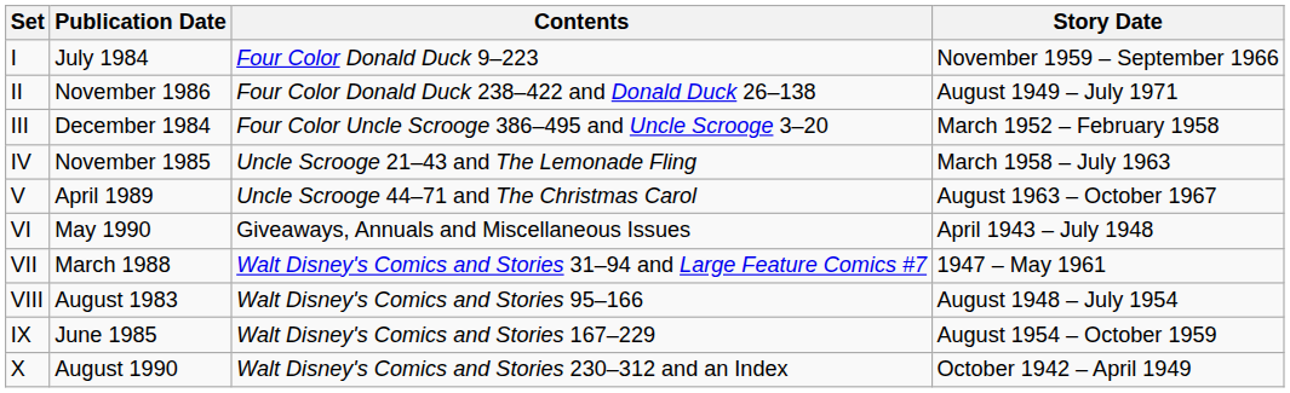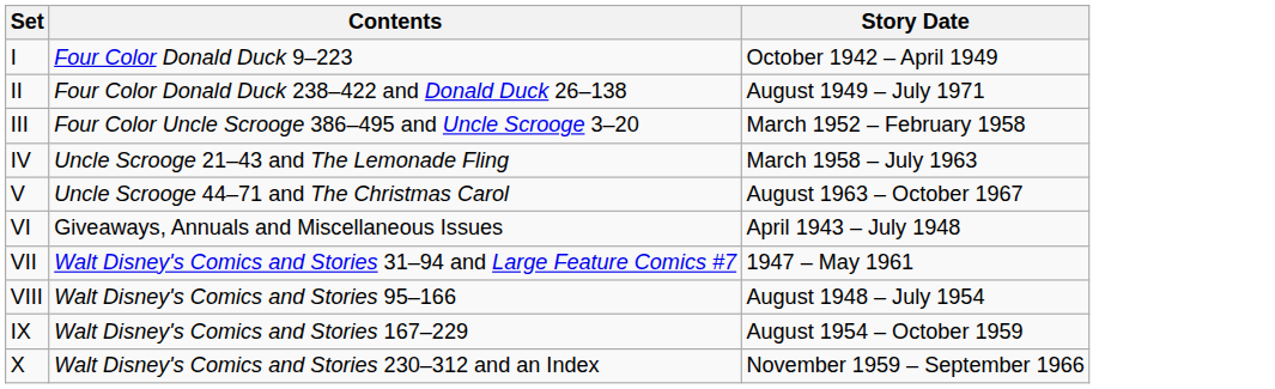- column: Publication Date | July 1984 | November 1986 | December 1984 | November 1985 | April 1989 | May 1990 | March 1988 | August 1983 | June 1985 | August 1990
I | Story Date: November 1959 – September 1966 -> October 1942 – April 1949
X | Story Date: October 1942 – April 1949 -> November 1959 – September 1966
